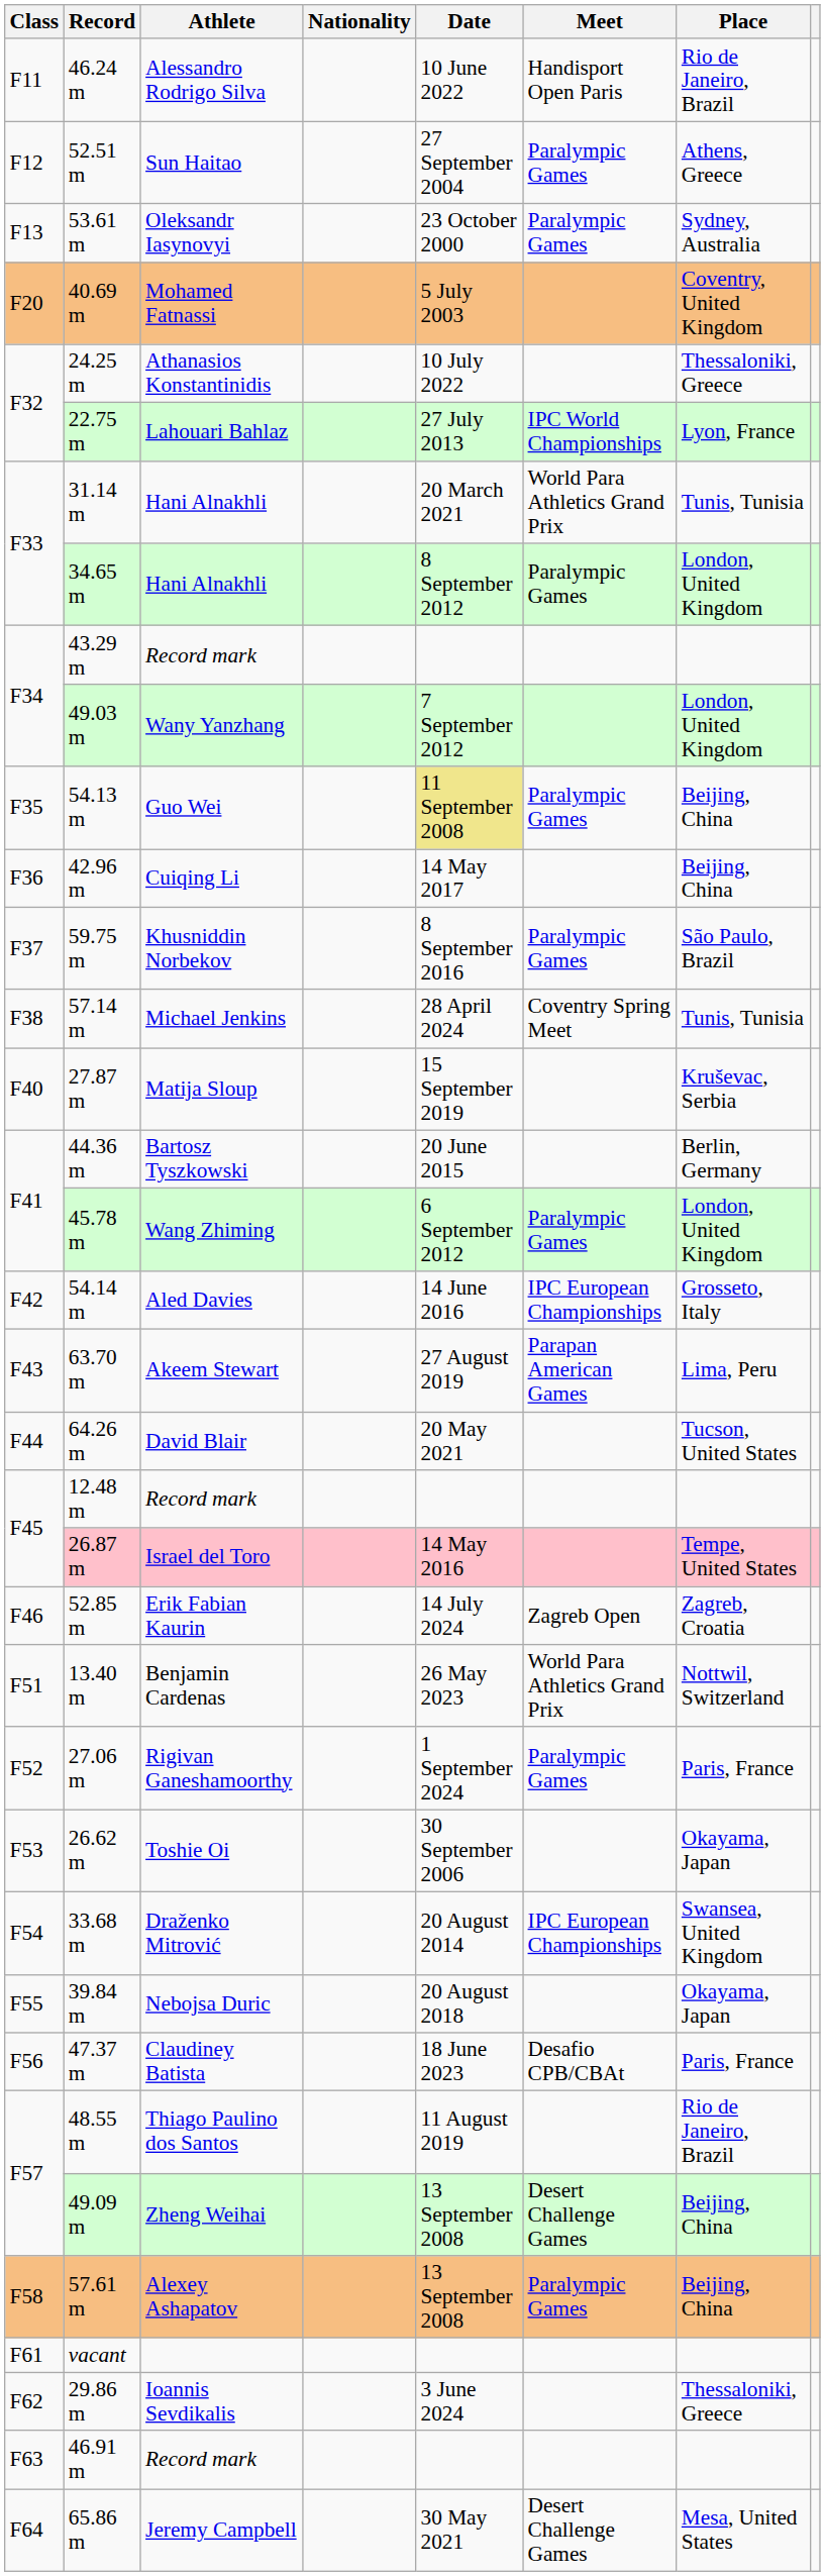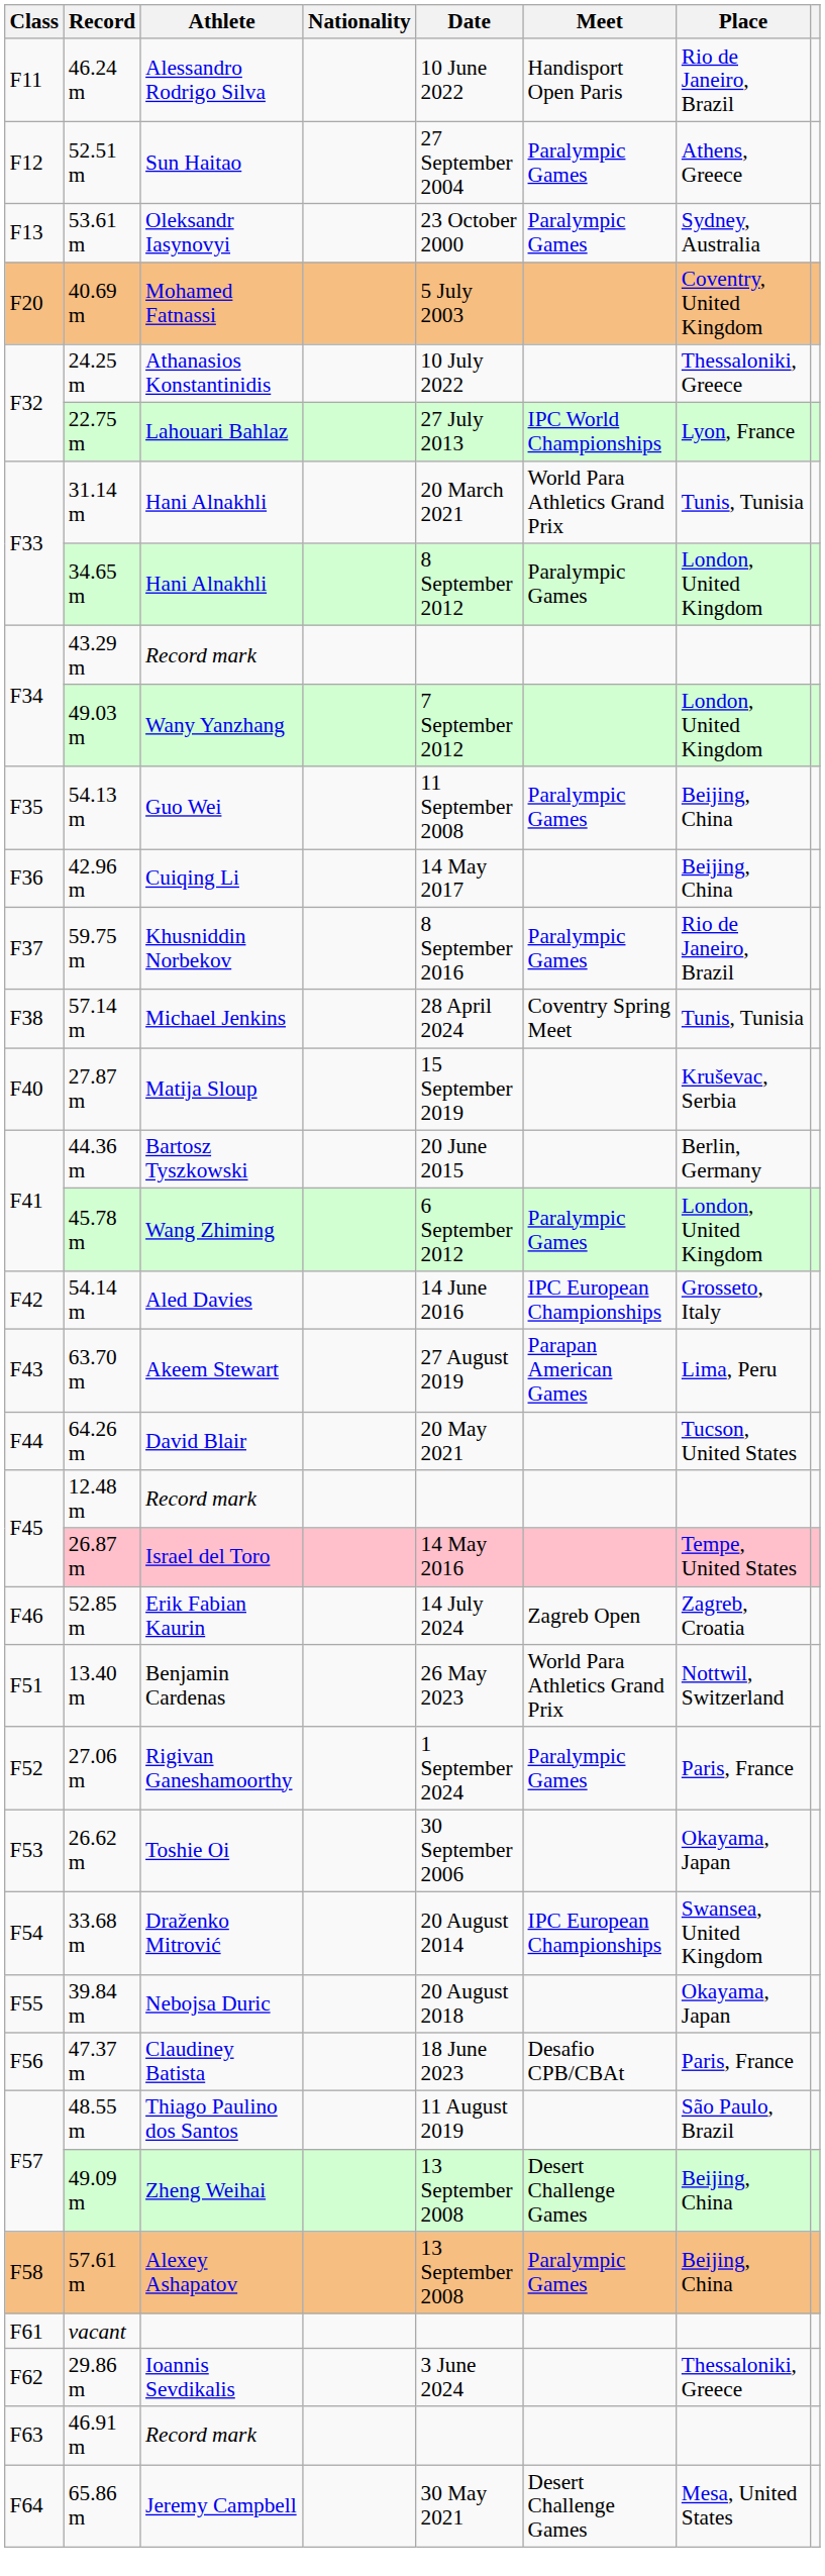Guo Wei | Date: khaki background -> no background
Khusniddin Norbekov | Place: São Paulo, Brazil -> Rio de Janeiro, Brazil
Thiago Paulino dos Santos | Place: Rio de Janeiro, Brazil -> São Paulo, Brazil
